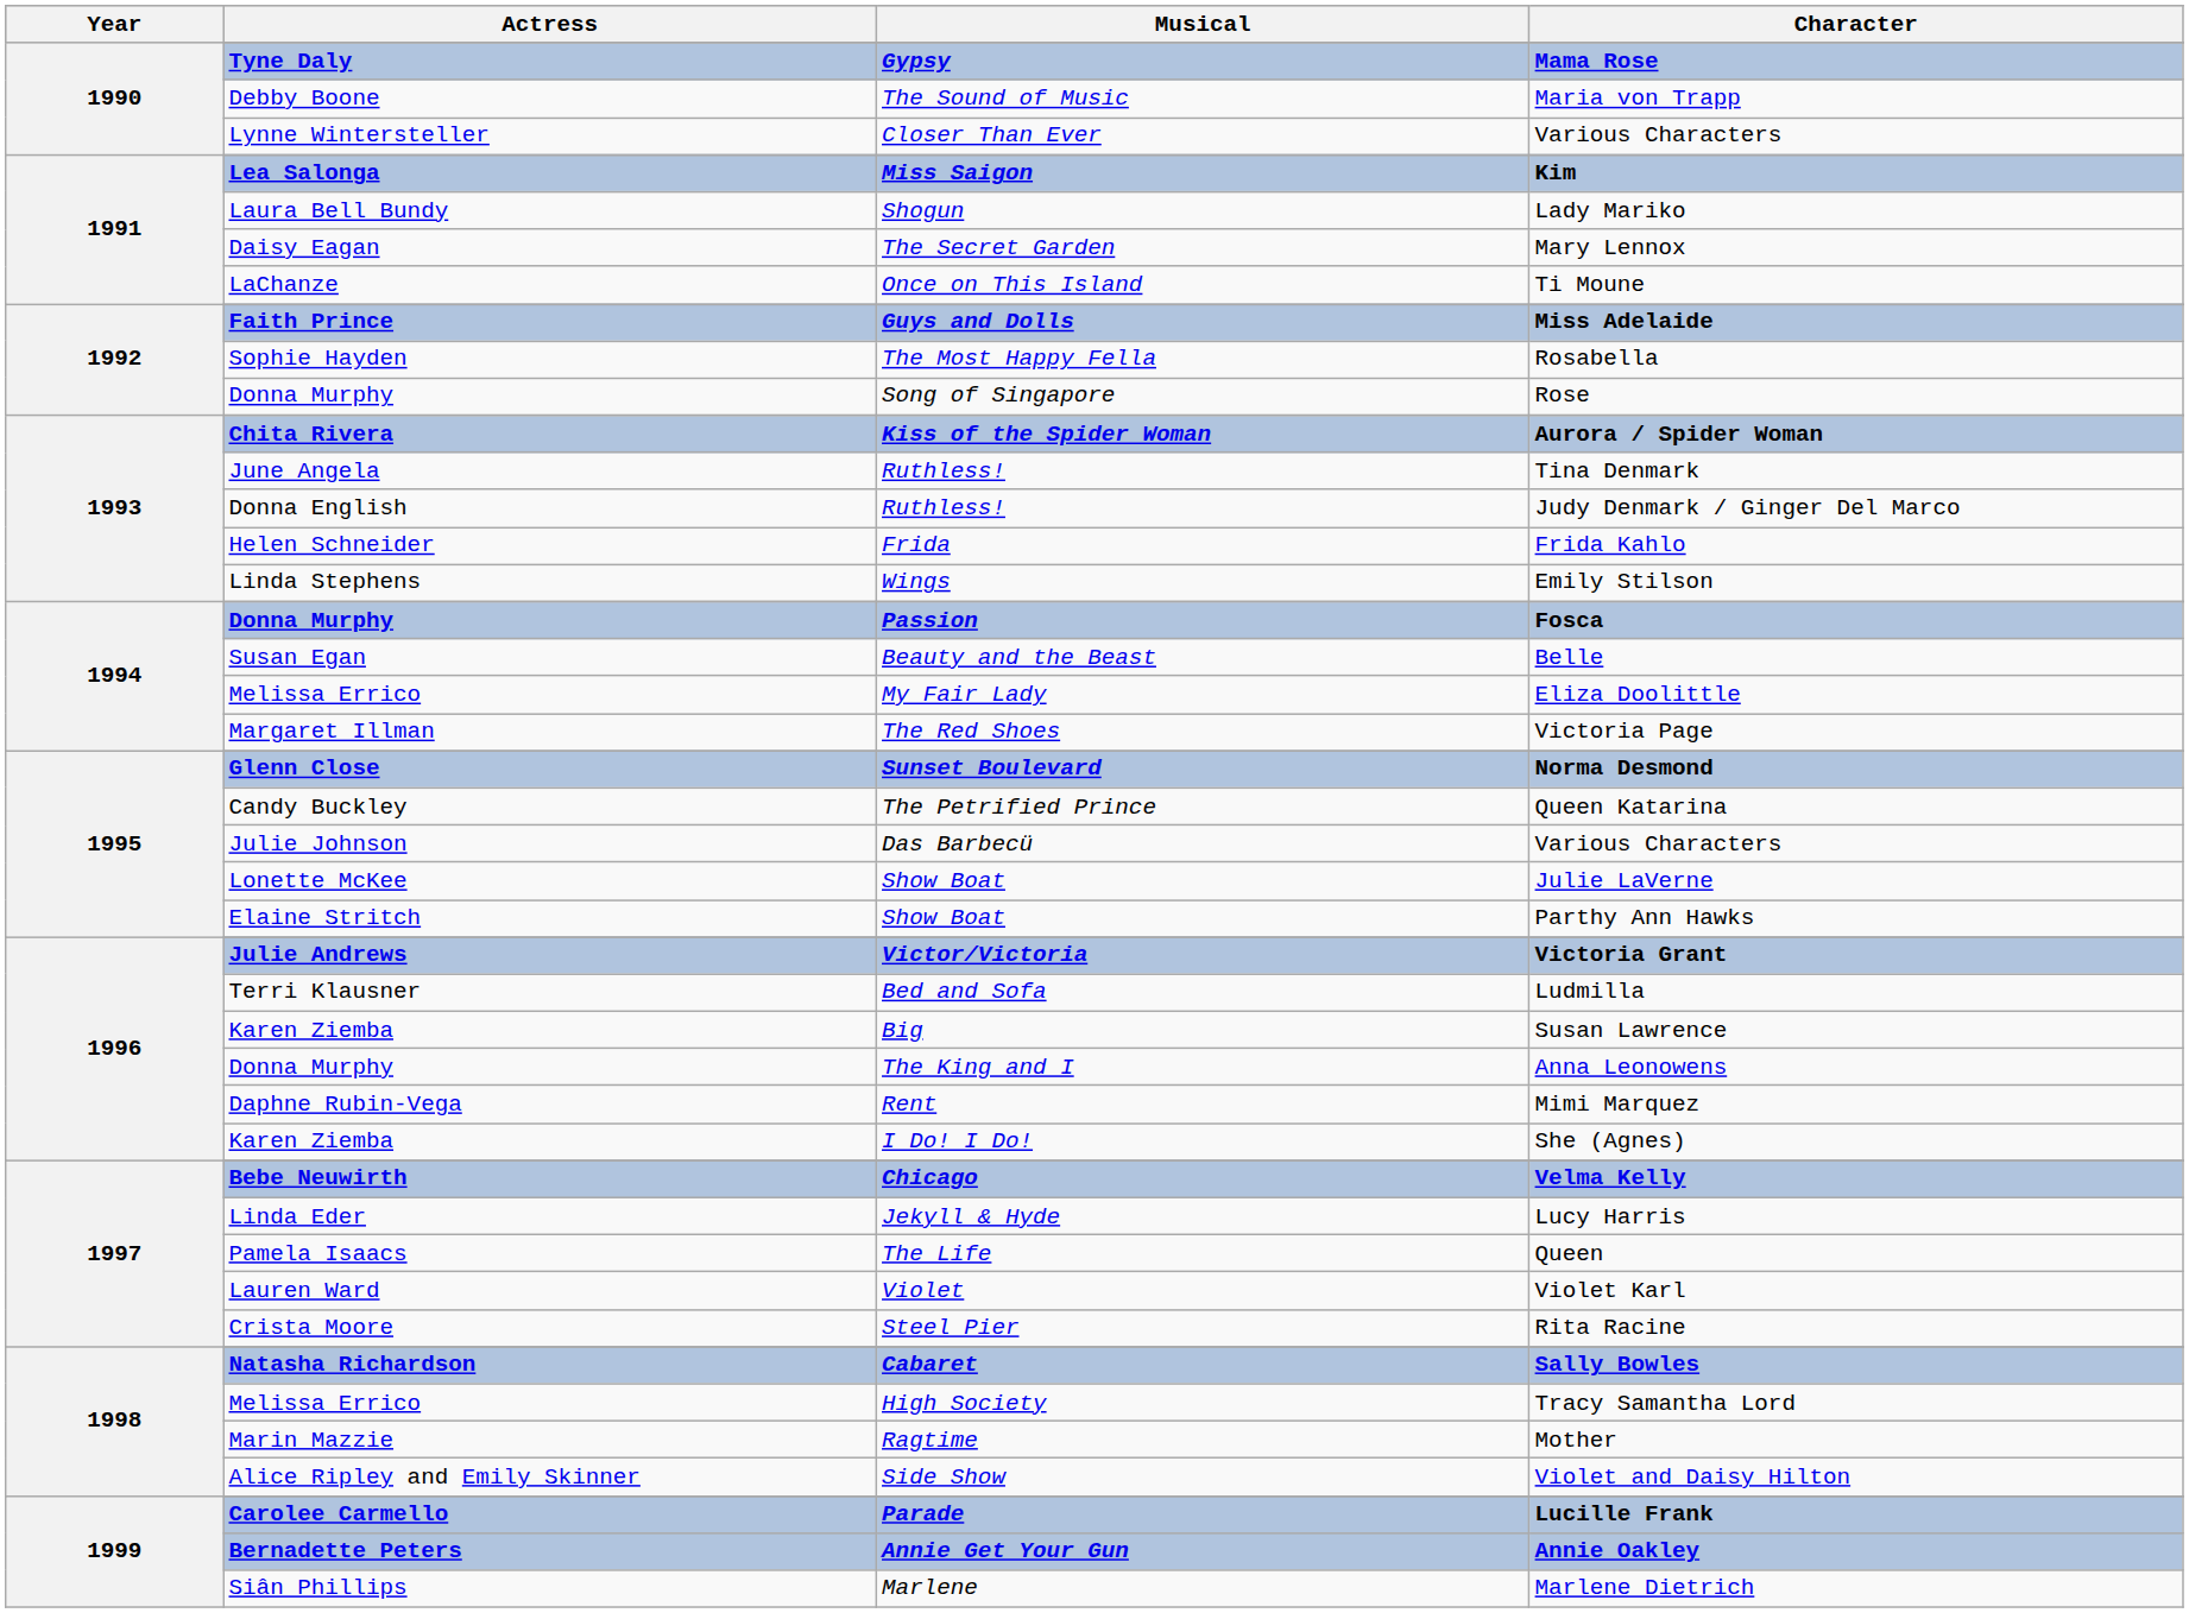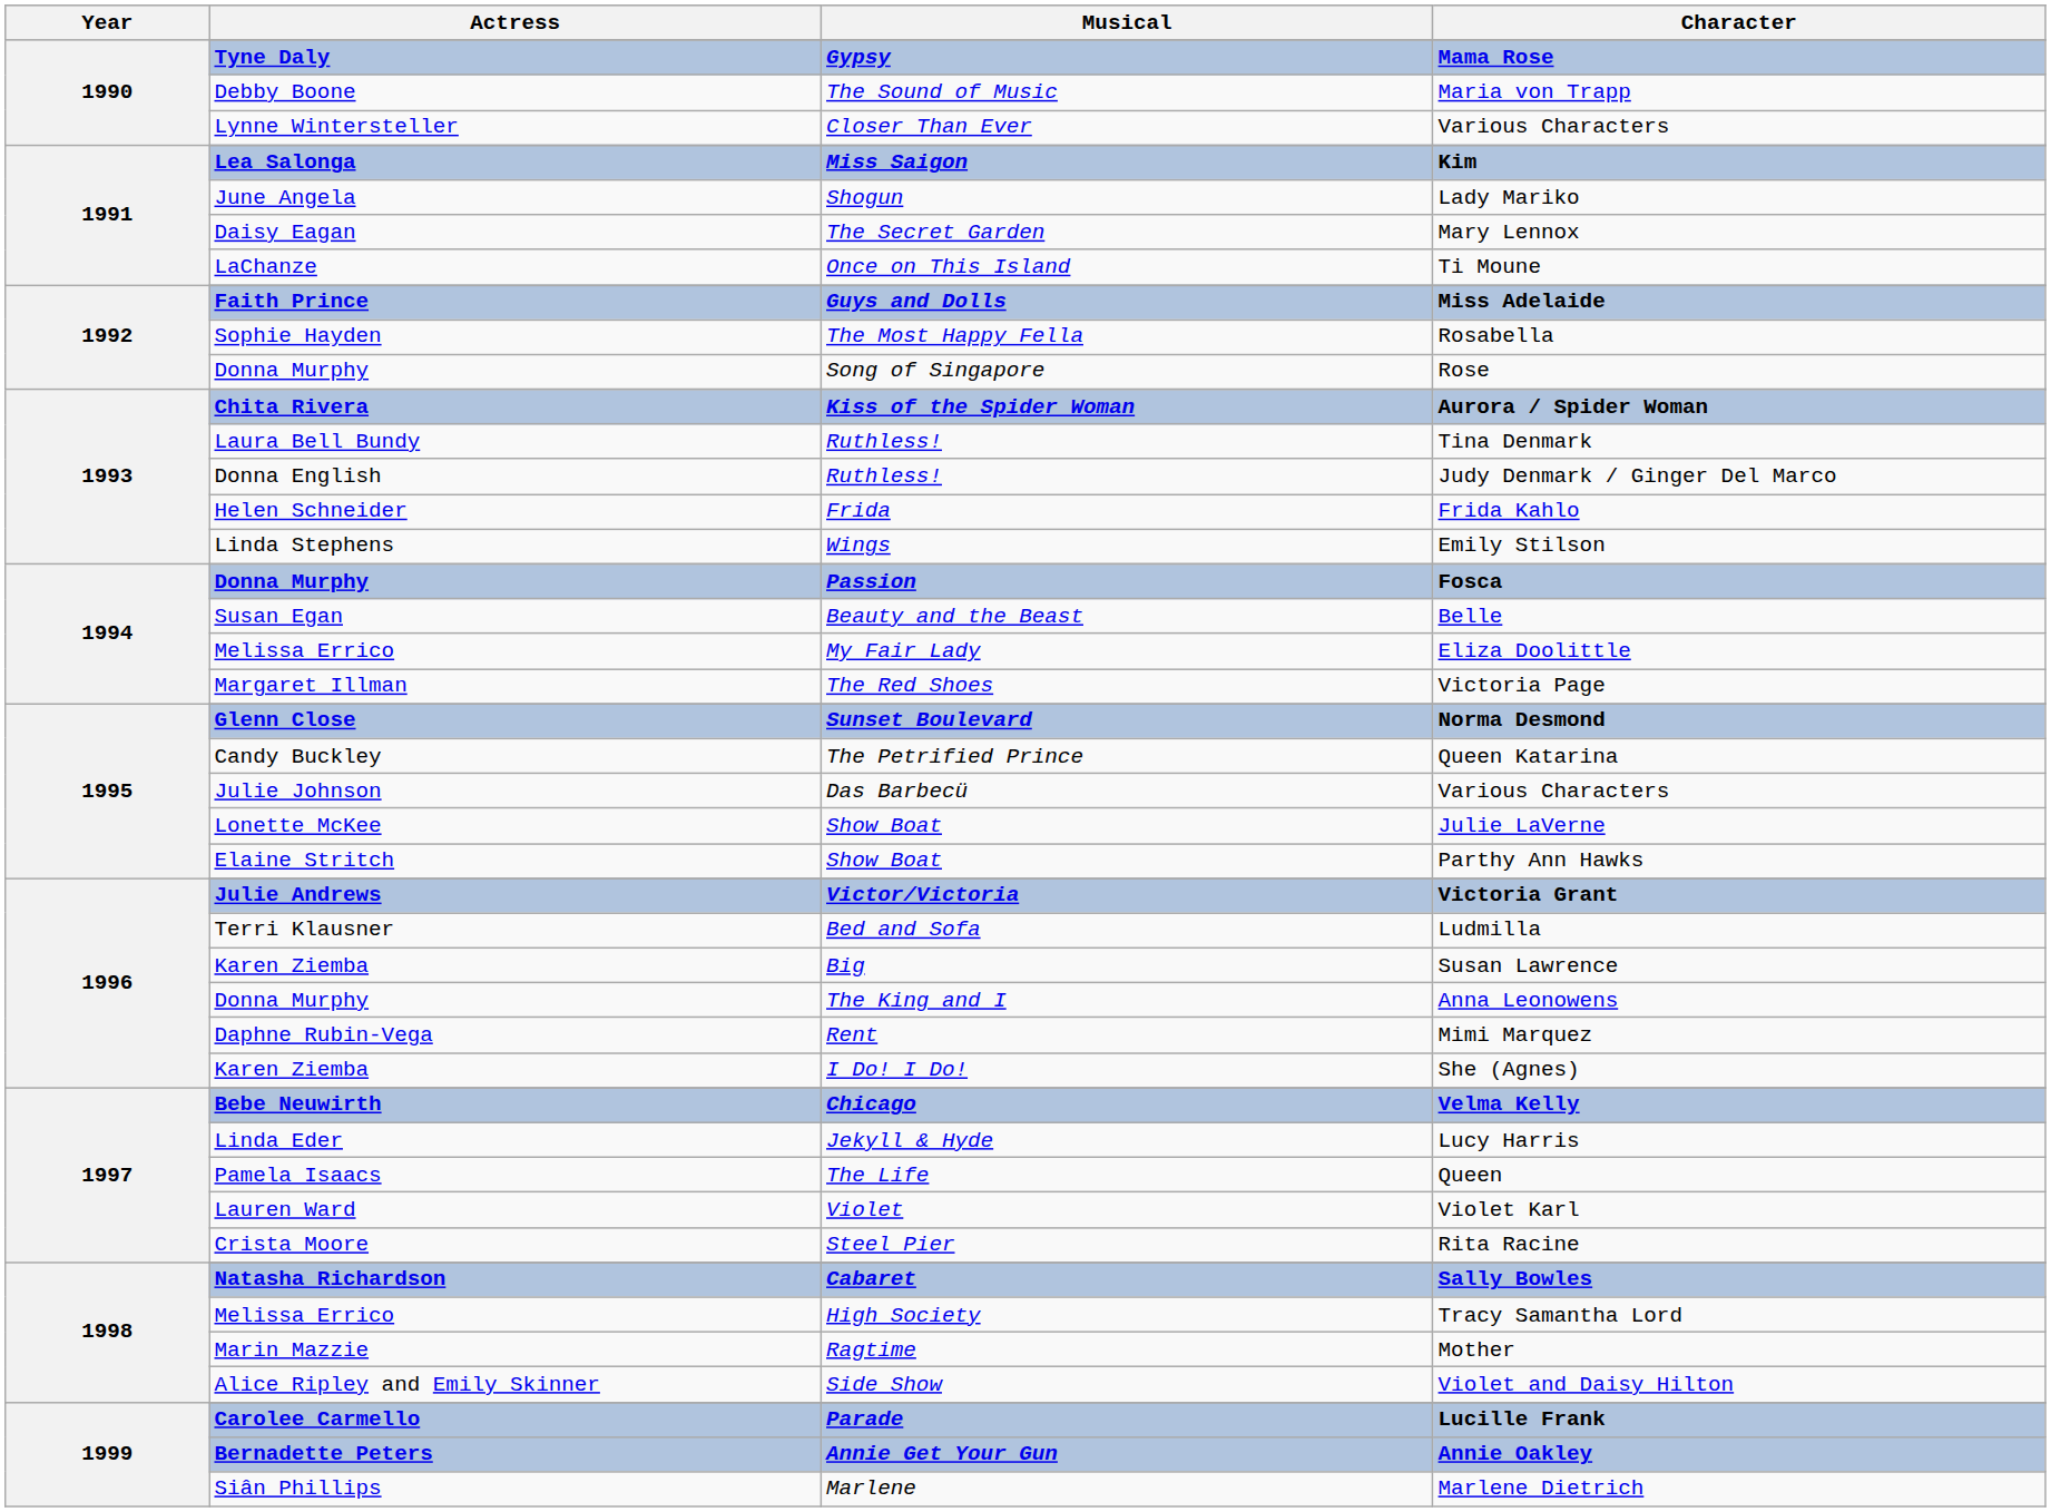Lady Mariko | Actress: Laura Bell Bundy -> June Angela
Tina Denmark | Actress: June Angela -> Laura Bell Bundy
